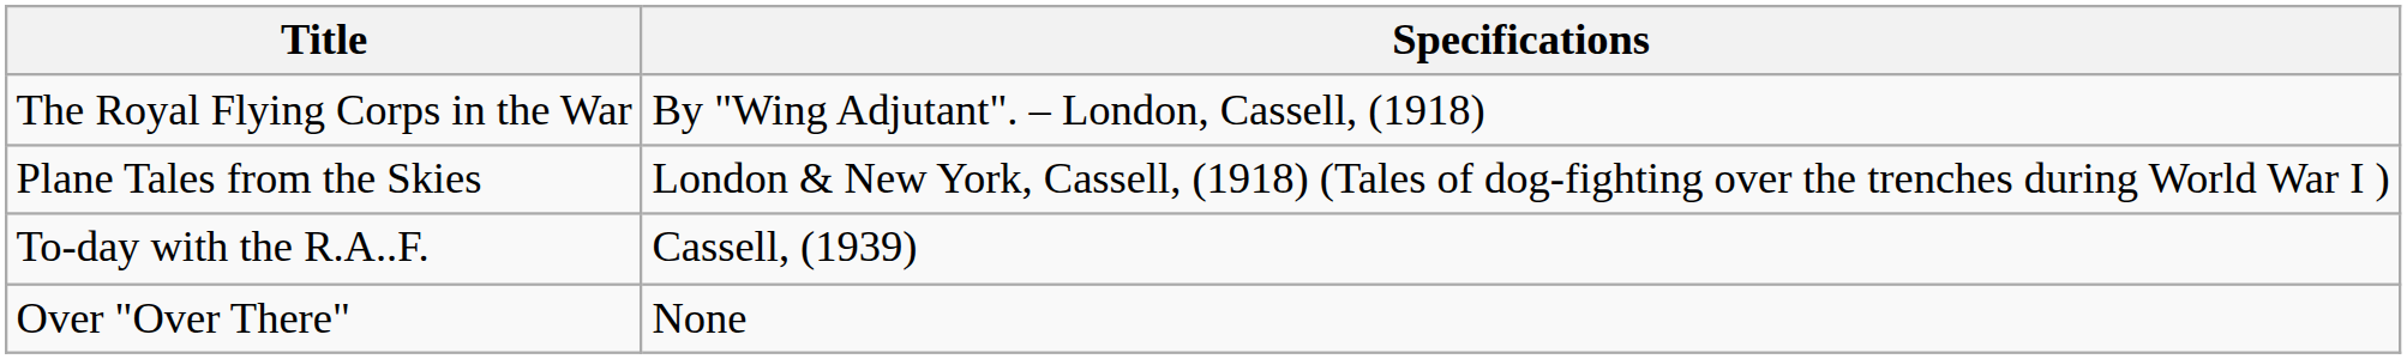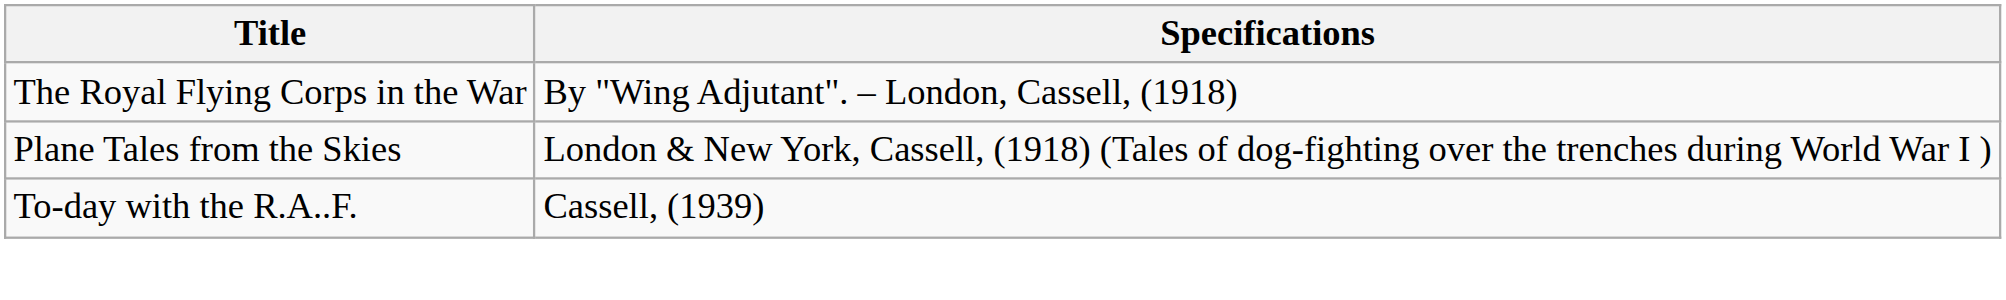- row: Over "Over There" | None
